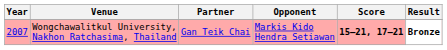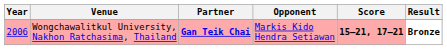Wongchawalitkul University, Nakhon Ratchasima, Thailand | Year: 2007 -> 2006
Wongchawalitkul University, Nakhon Ratchasima, Thailand | Partner: normal -> bold
